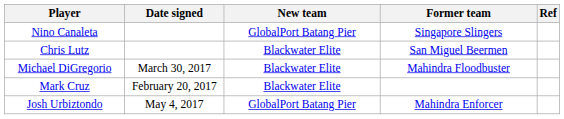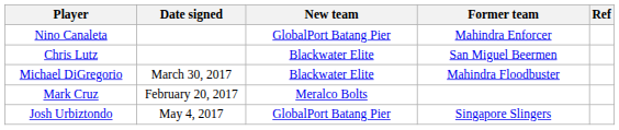Nino Canaleta | Former team: Singapore Slingers -> Mahindra Enforcer
Mark Cruz | New team: Blackwater Elite -> Meralco Bolts
Josh Urbiztondo | Former team: Mahindra Enforcer -> Singapore Slingers
